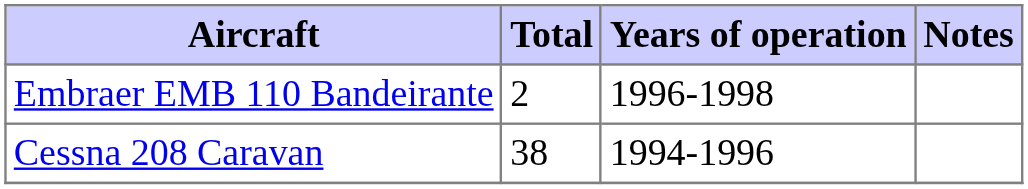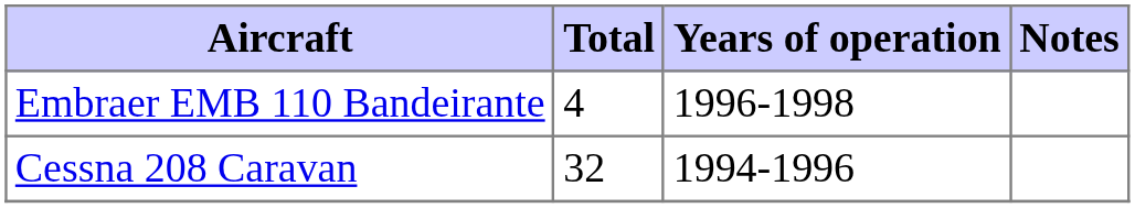Embraer EMB 110 Bandeirante | Total: 2 -> 4
Cessna 208 Caravan | Total: 38 -> 32
